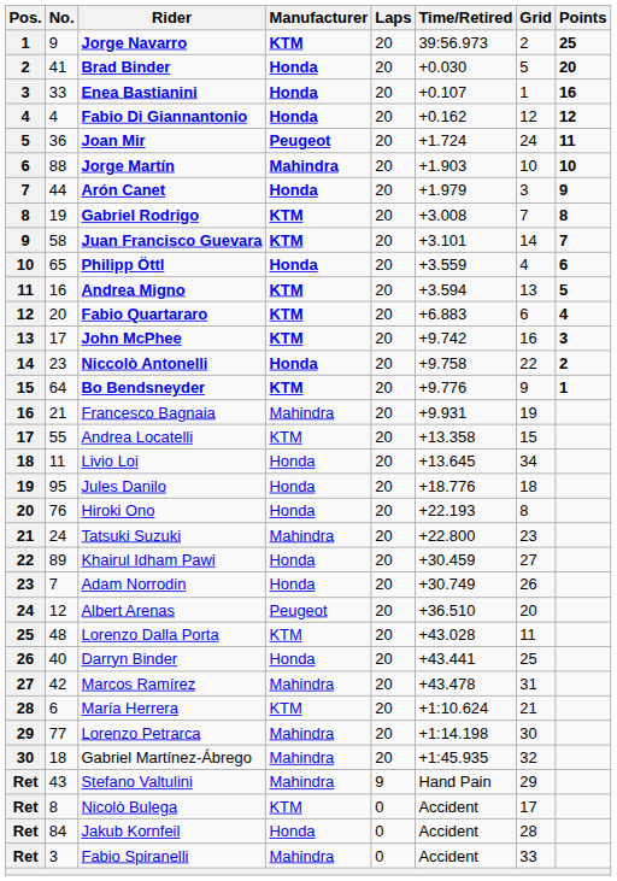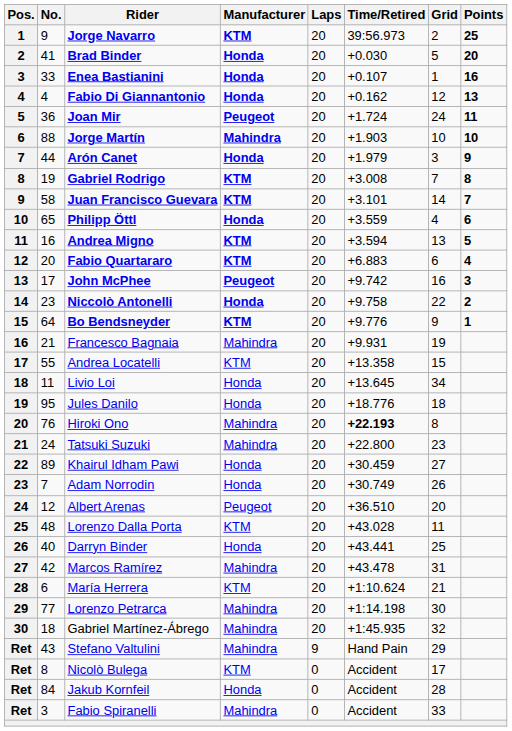Fabio Di Giannantonio | Points: 12 -> 13
John McPhee | Manufacturer: KTM -> Peugeot
Hiroki Ono | Manufacturer: Honda -> Mahindra
Hiroki Ono | Time/Retired: normal -> bold
